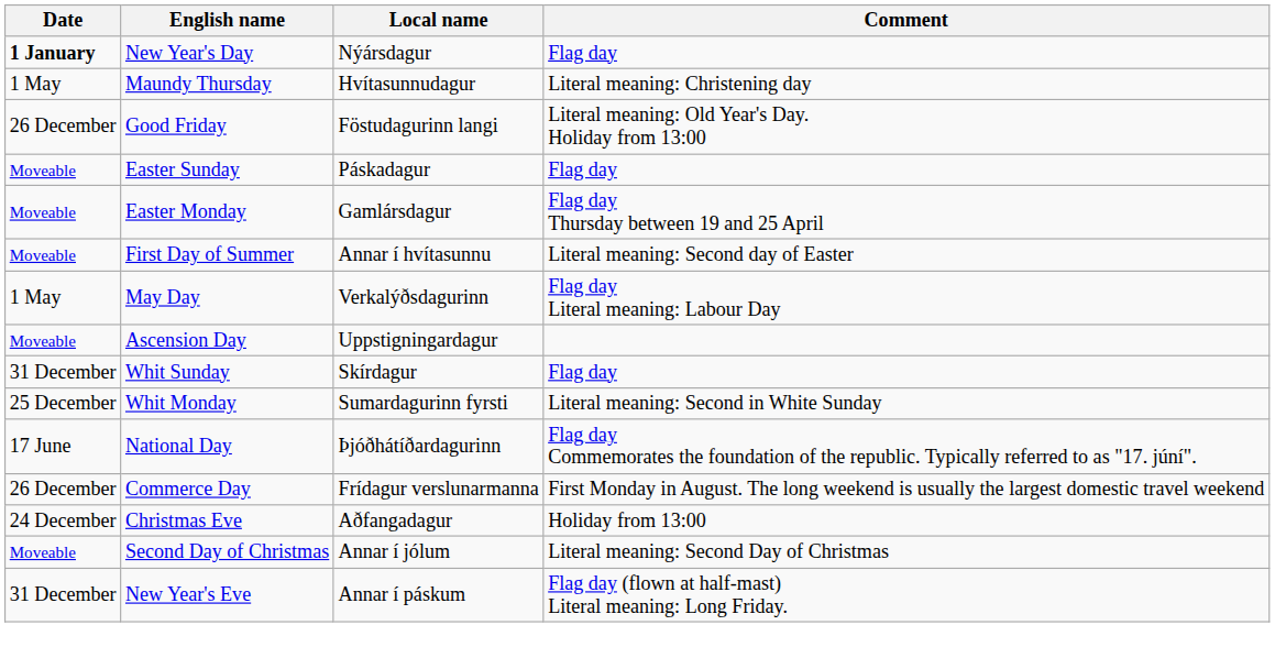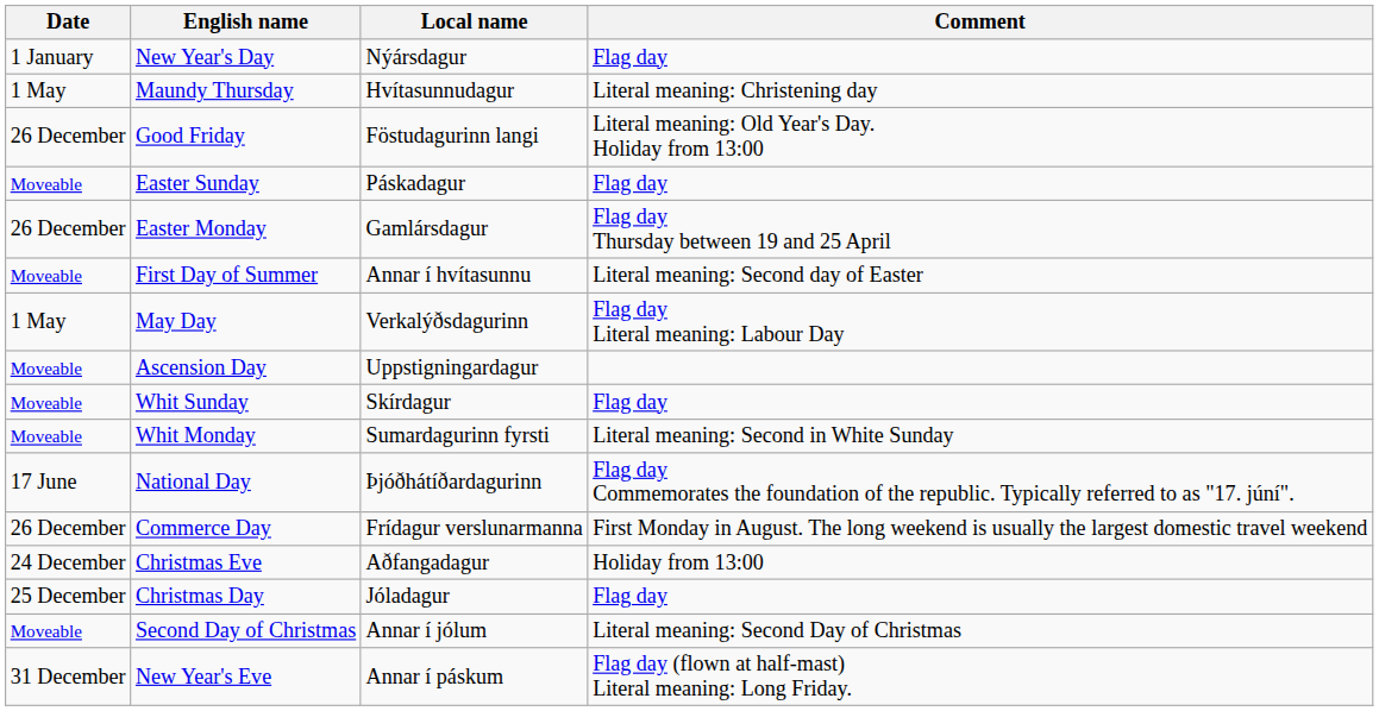New Year's Day | Date: bold -> normal
Easter Monday | Date: Moveable -> 26 December
Whit Sunday | Date: 31 December -> Moveable
Whit Monday | Date: 25 December -> Moveable
+ row: 25 December | Christmas Day | Jóladagur | Flag day
